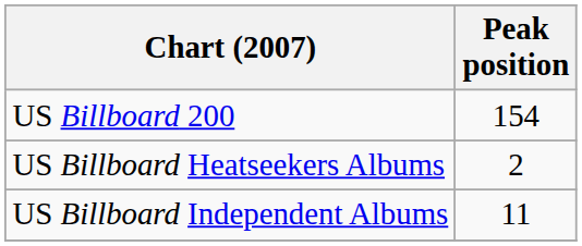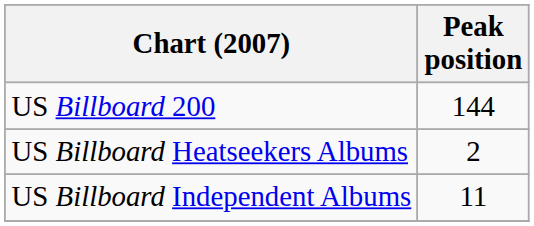US Billboard 200 | Peak position: 154 -> 144
